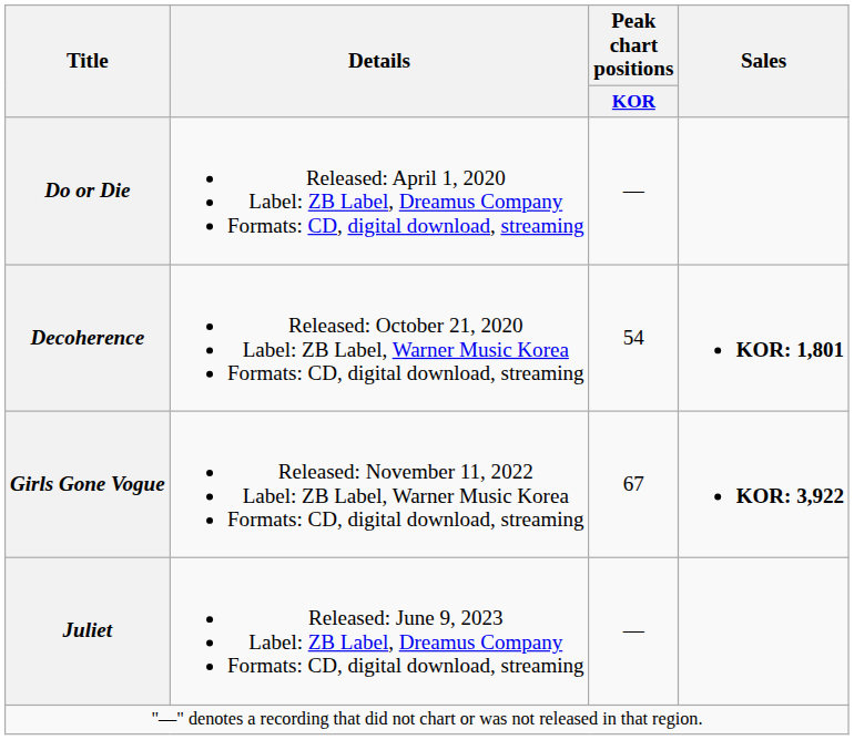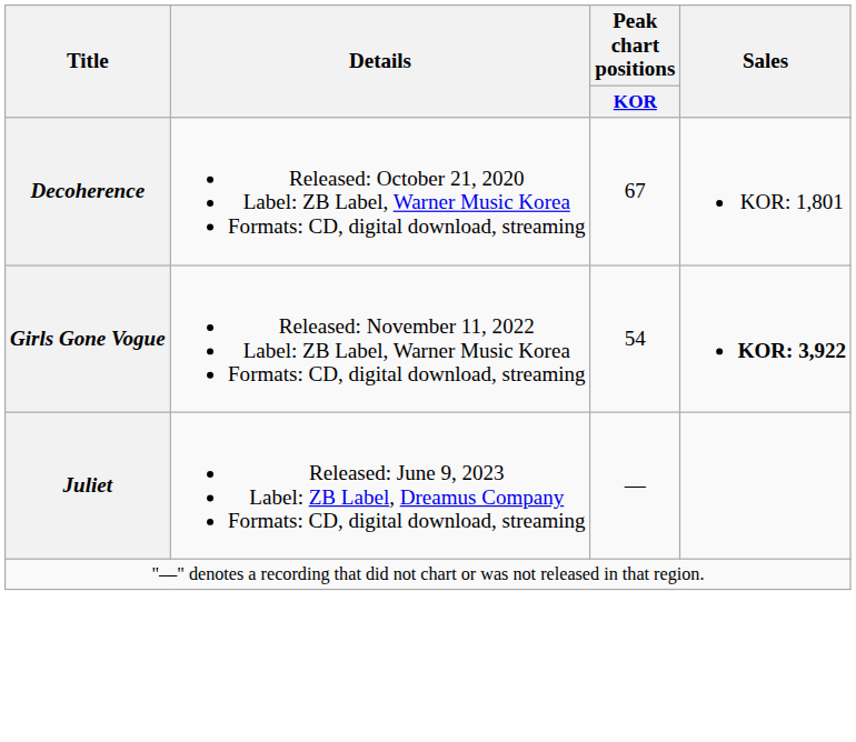- row: Do or Die | Released: April 1, 2020 Label: ZB Label, Dreamus Company Formats: CD, digital download, streaming | —
Decoherence | Peak chart positions / KOR: 54 -> 67
Decoherence | Sales: bold -> normal
Girls Gone Vogue | Peak chart positions / KOR: 67 -> 54
